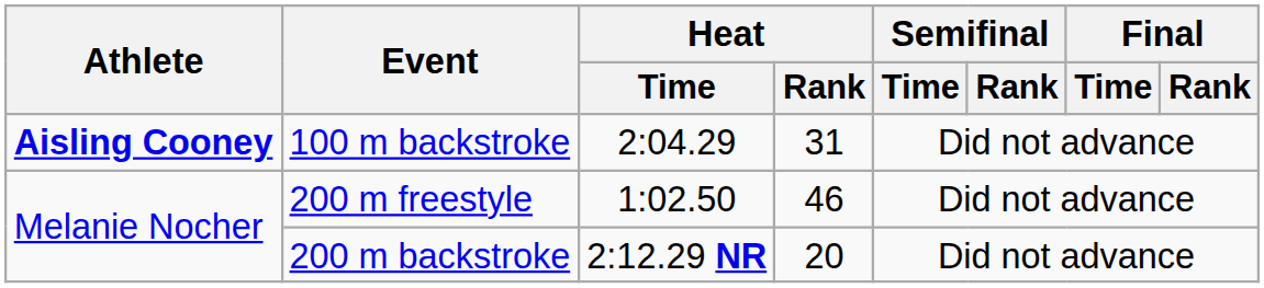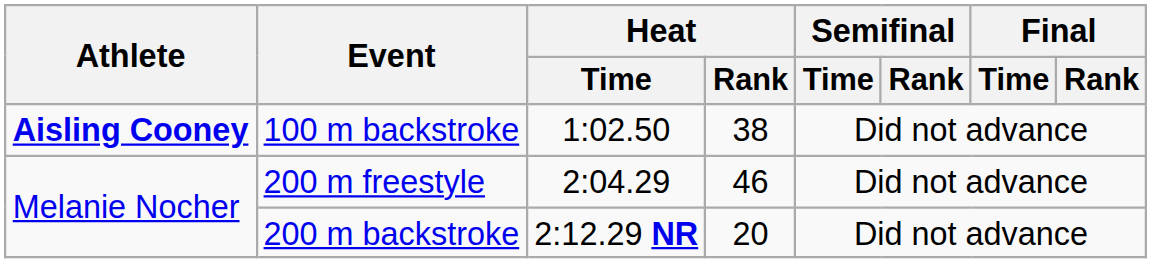100 m backstroke | Heat / Time: 2:04.29 -> 1:02.50
100 m backstroke | Heat / Rank: 31 -> 38
200 m freestyle | Heat / Time: 1:02.50 -> 2:04.29
